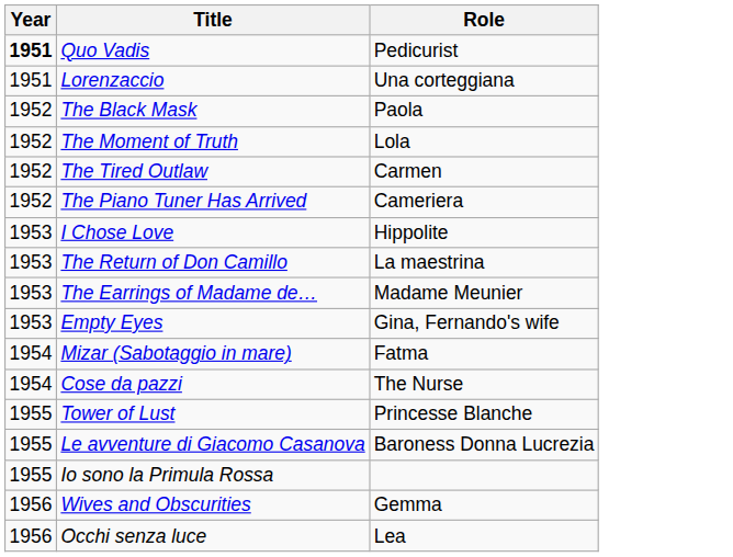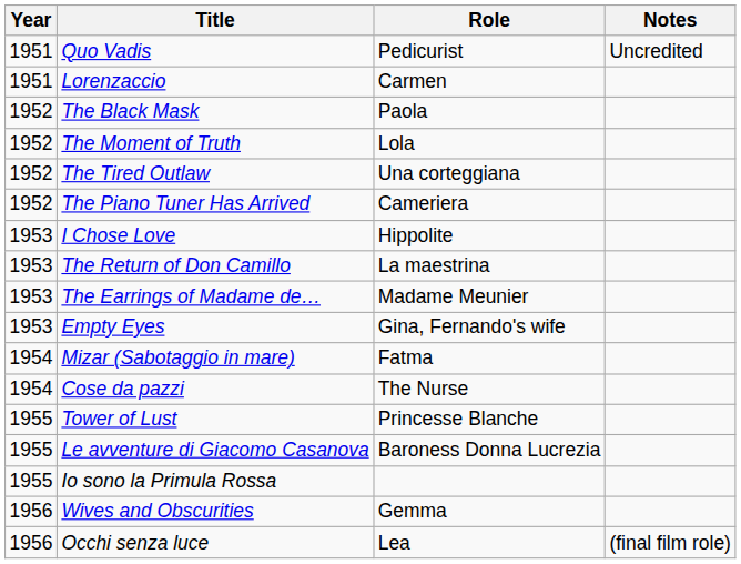+ column: Notes | Uncredited | (final film role)
Quo Vadis | Year: bold -> normal
Lorenzaccio | Role: Una corteggiana -> Carmen
The Tired Outlaw | Role: Carmen -> Una corteggiana
